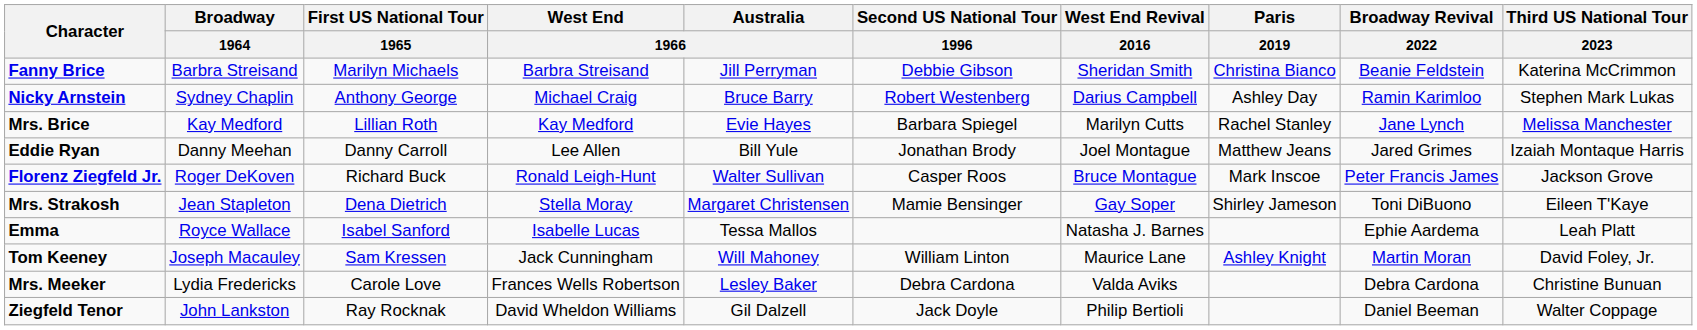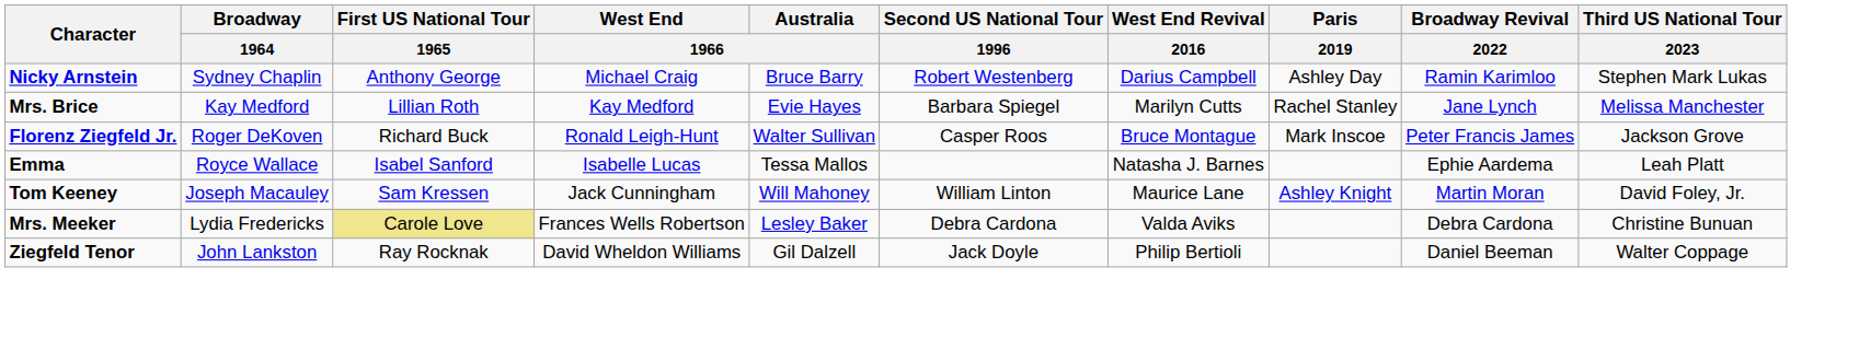- row: Fanny Brice | Barbra Streisand | Marilyn Michaels | Barbra Streisand | Jill Perryman | Debbie Gibson | Sheridan Smith | Christina Bianco | Beanie Feldstein | Katerina McCrimmon
- row: Eddie Ryan | Danny Meehan | Danny Carroll | Lee Allen | Bill Yule | Jonathan Brody | Joel Montague | Matthew Jeans | Jared Grimes | Izaiah Montaque Harris
- row: Mrs. Strakosh | Jean Stapleton | Dena Dietrich | Stella Moray | Margaret Christensen | Mamie Bensinger | Gay Soper | Shirley Jameson | Toni DiBuono | Eileen T'Kaye
Mrs. Meeker | First US National Tour / 1965: no background -> khaki background
